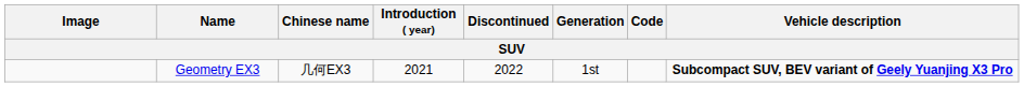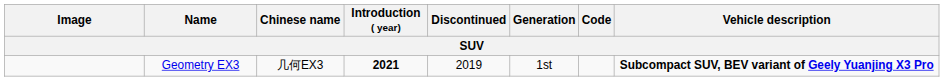Geometry EX3 | Introduction ( year): normal -> bold
Geometry EX3 | Discontinued: 2022 -> 2019
